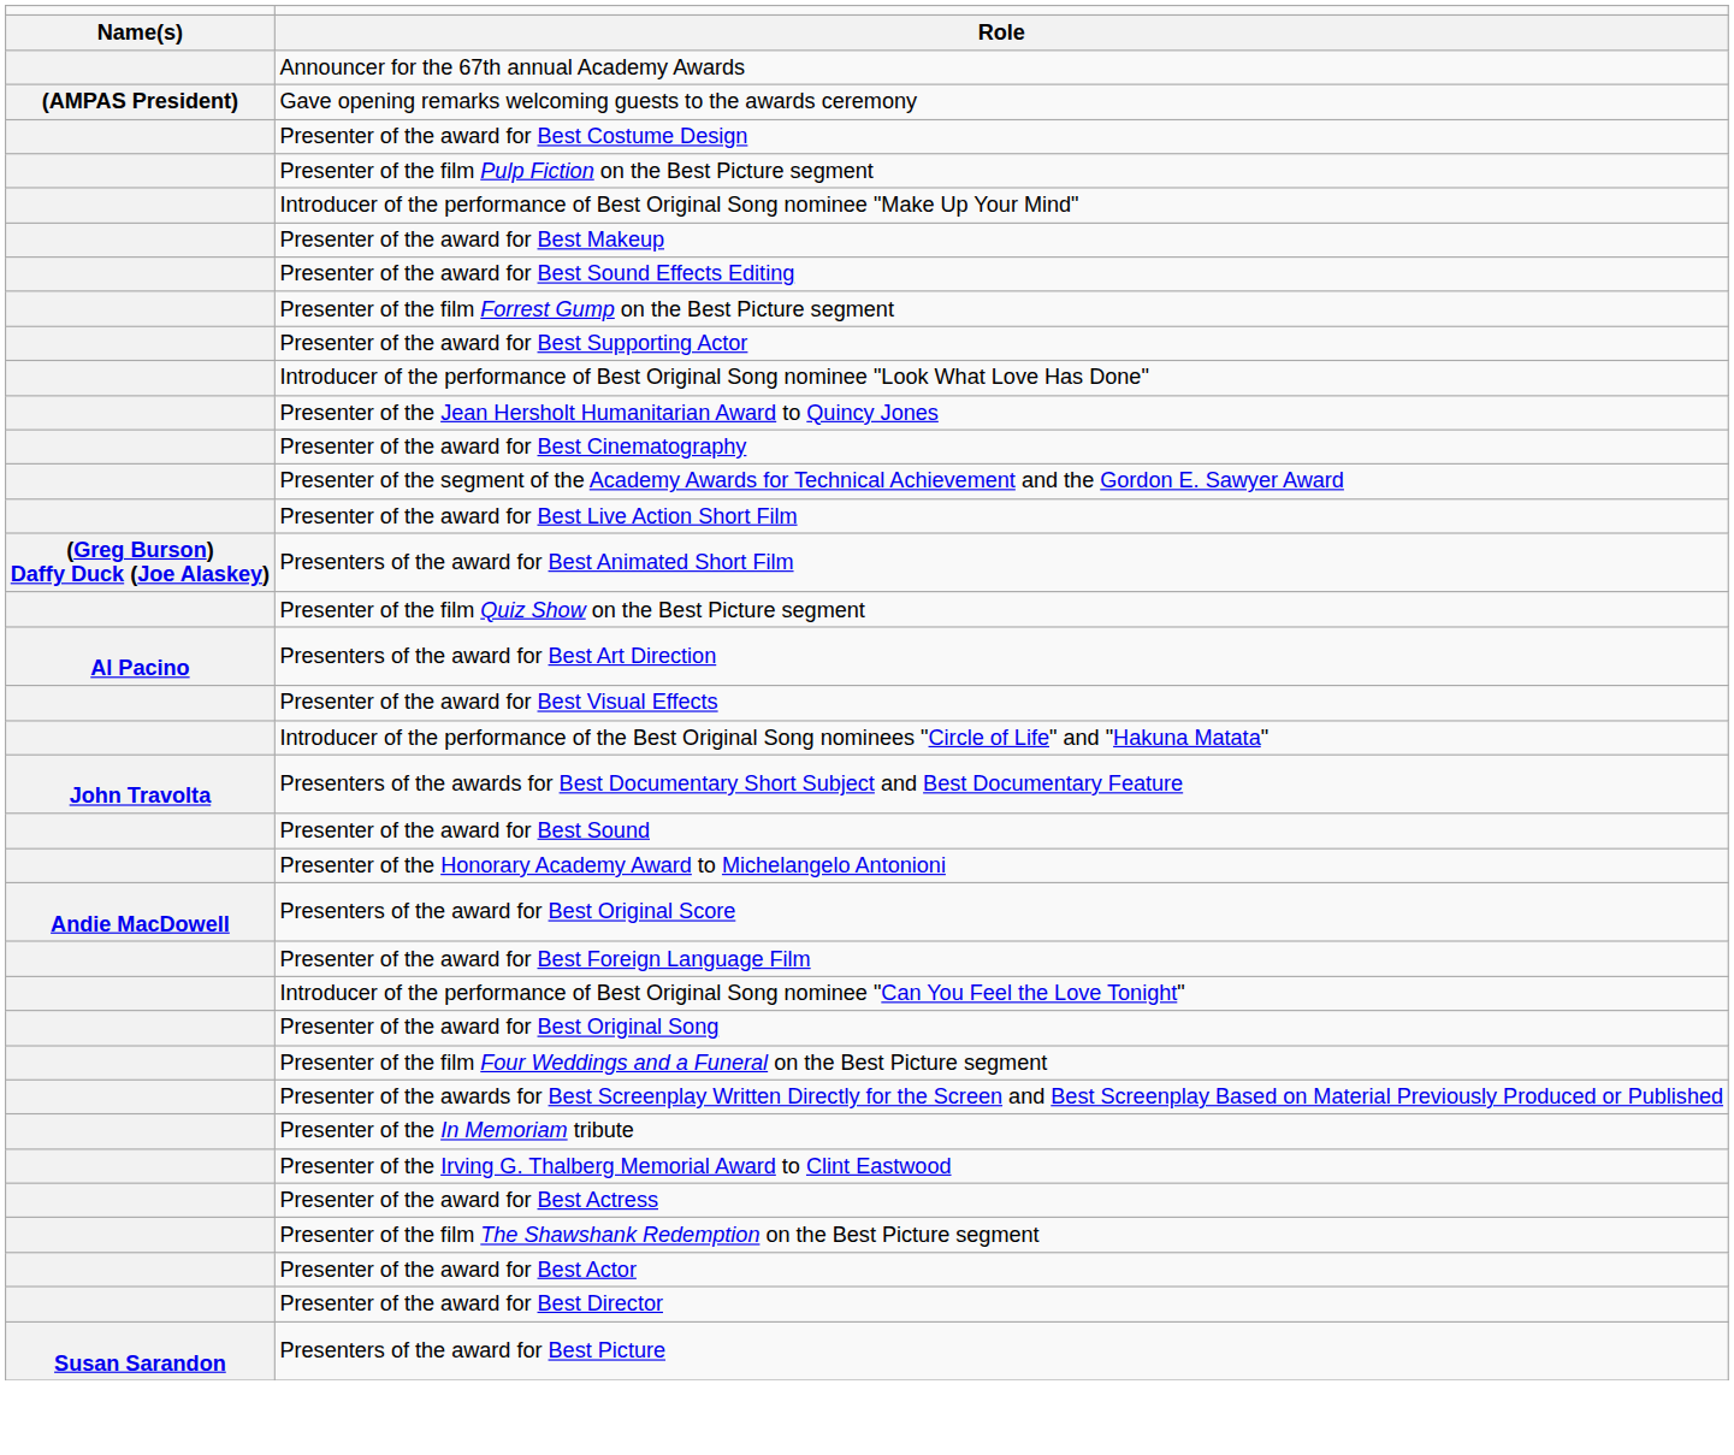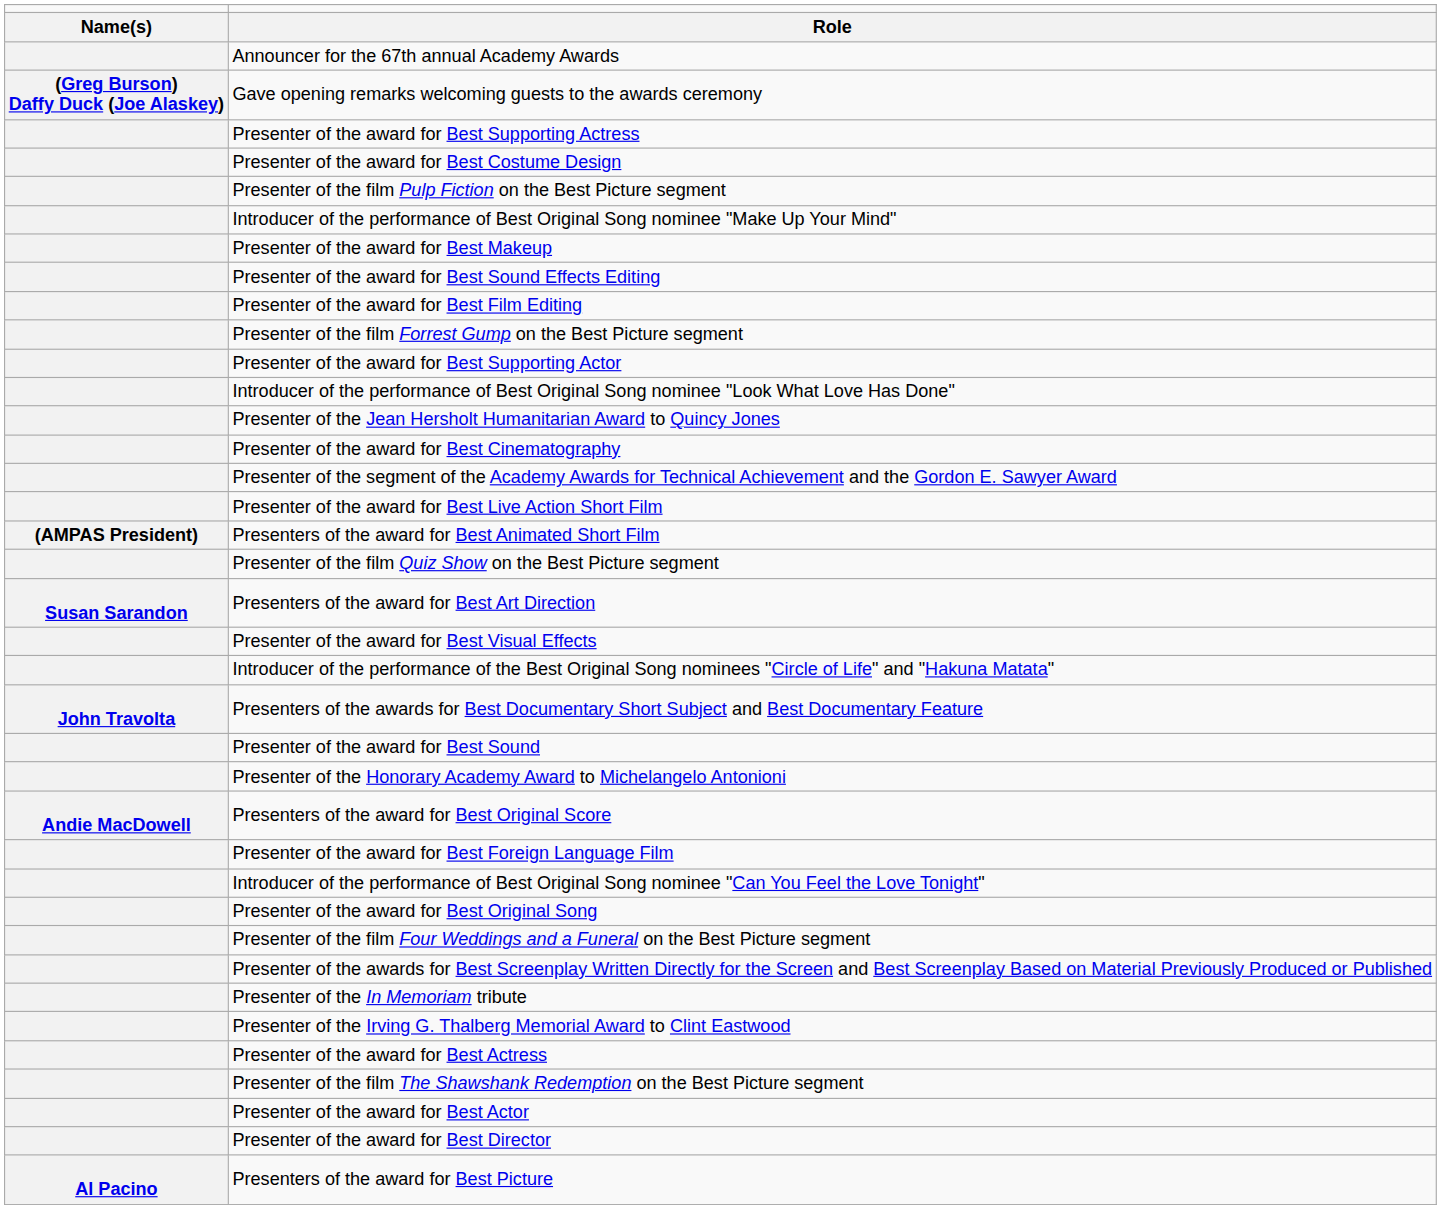Gave opening remarks welcoming guests to the awards ceremony | column 1: (AMPAS President) -> (Greg Burson) Daffy Duck (Joe Alaskey)
+ row: Presenter of the award for Best Supporting Actress
+ row: Presenter of the award for Best Film Editing
Presenters of the award for Best Animated Short Film | column 1: (Greg Burson) Daffy Duck (Joe Alaskey) -> (AMPAS President)
Presenters of the award for Best Art Direction | column 1: Al Pacino -> Susan Sarandon
Presenters of the award for Best Picture | column 1: Susan Sarandon -> Al Pacino
